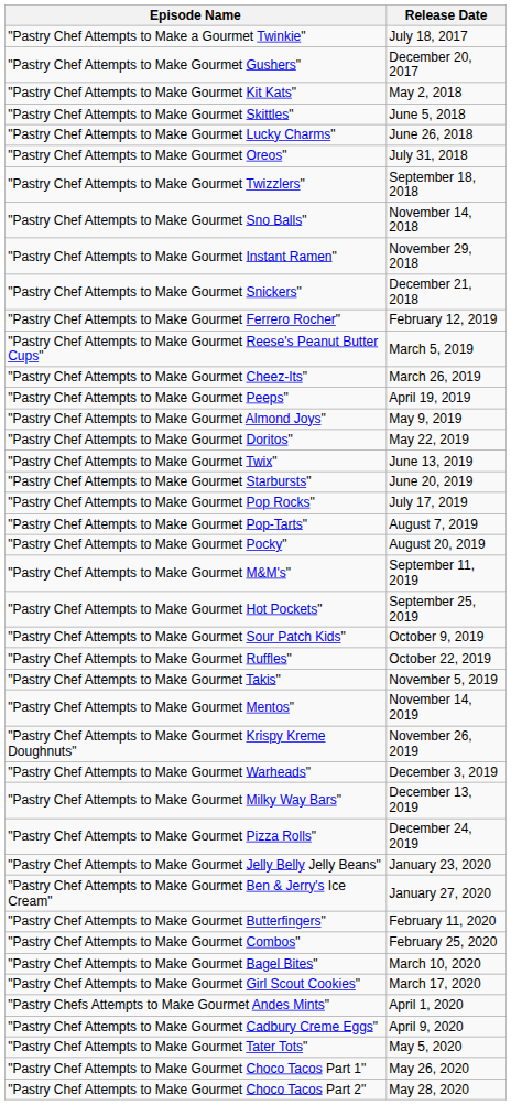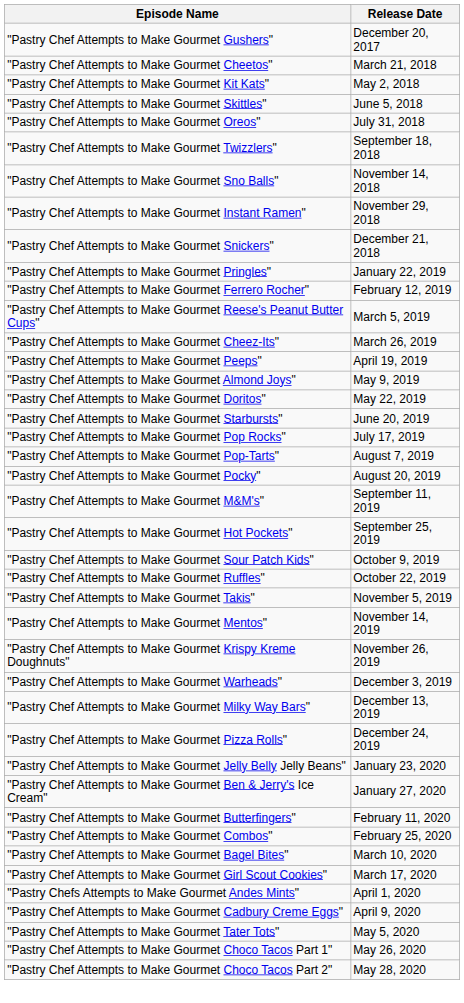- row: "Pastry Chef Attempts to Make a Gourmet Twinkie" | July 18, 2017
+ row: "Pastry Chef Attempts to Make Gourmet Cheetos" | March 21, 2018
- row: "Pastry Chef Attempts to Make Gourmet Lucky Charms" | June 26, 2018
+ row: "Pastry Chef Attempts to Make Gourmet Pringles" | January 22, 2019
- row: "Pastry Chef Attempts to Make Gourmet Twix" | June 13, 2019
